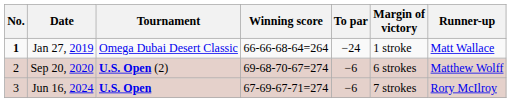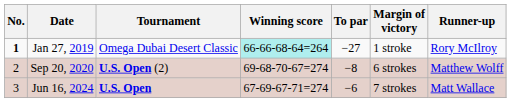Jan 27, 2019 | Winning score: no background -> paleturquoise background
Jan 27, 2019 | To par: −24 -> −27
Jan 27, 2019 | Runner-up: Matt Wallace -> Rory McIlroy
Sep 20, 2020 | To par: −6 -> −8
Jun 16, 2024 | Runner-up: Rory McIlroy -> Matt Wallace
